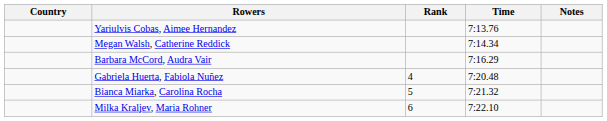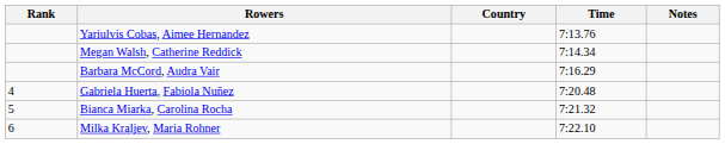columns swapped: Rank <-> Country
